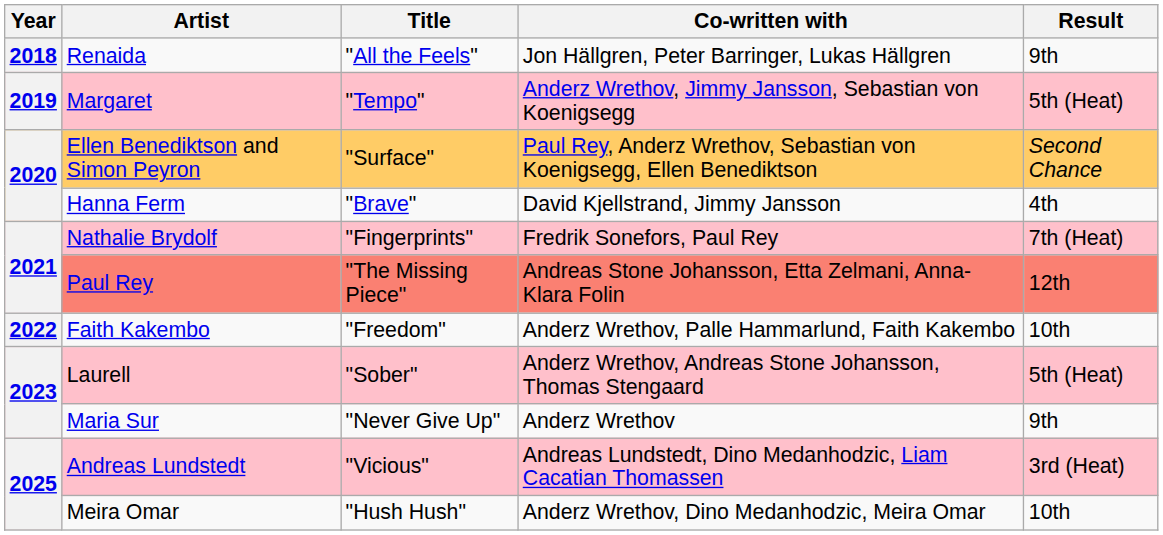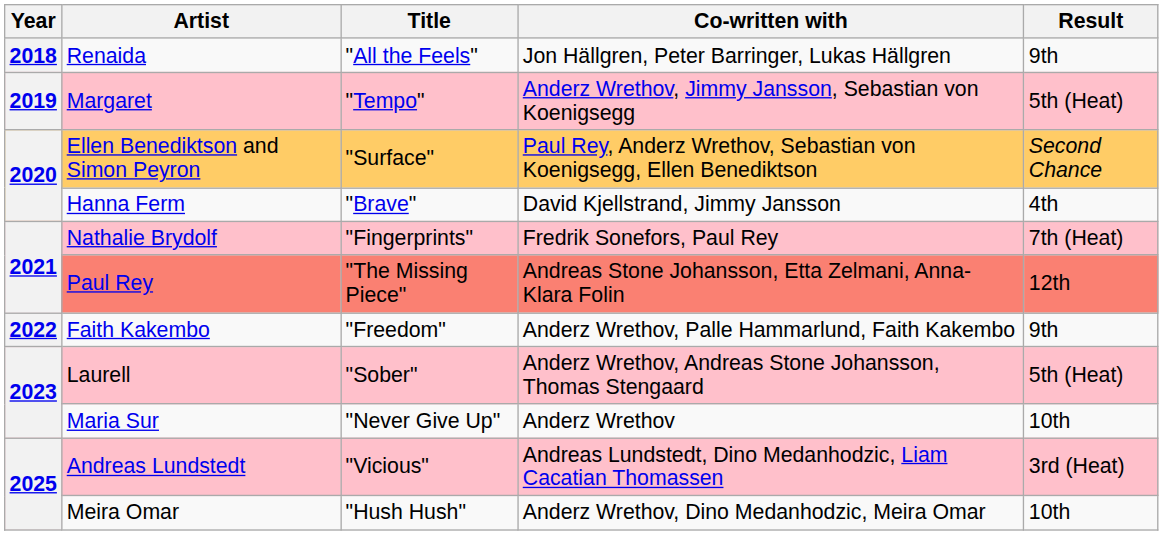Faith Kakembo | Result: 10th -> 9th
Maria Sur | Result: 9th -> 10th
